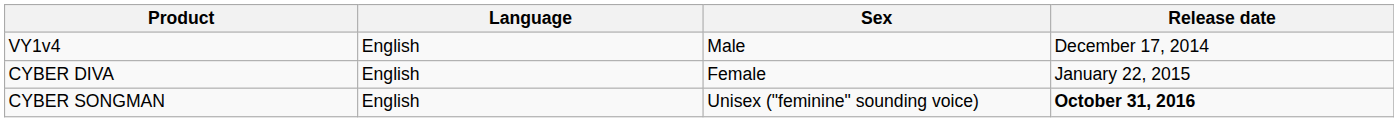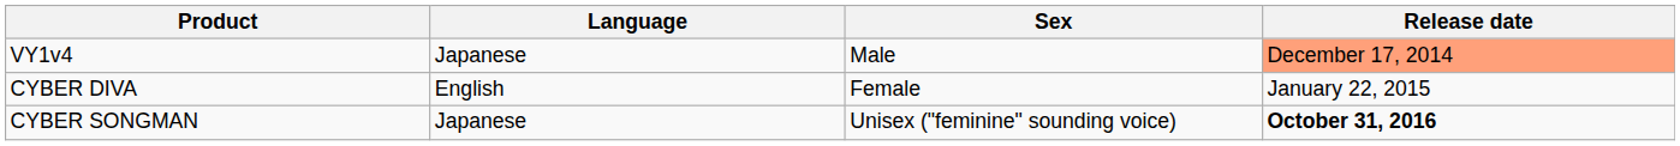VY1v4 | Language: English -> Japanese
VY1v4 | Release date: no background -> lightsalmon background
CYBER SONGMAN | Language: English -> Japanese
